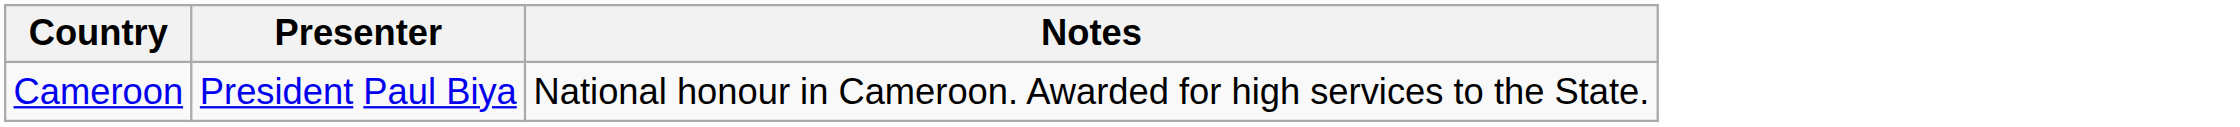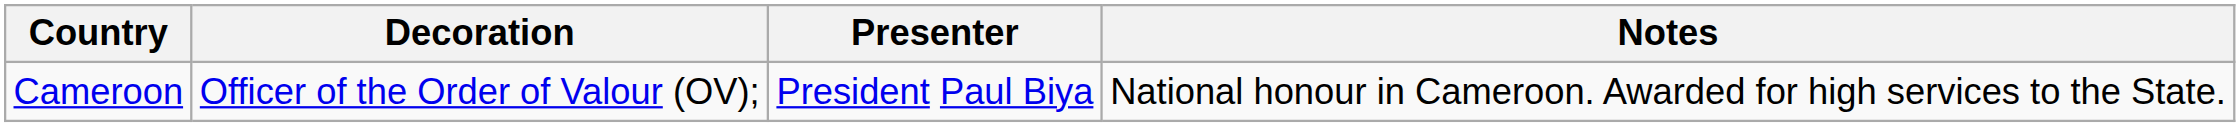+ column: Decoration | Officer of the Order of Valour (OV);
